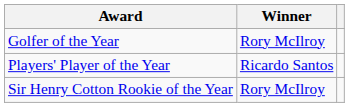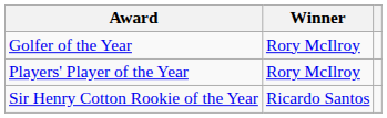Players' Player of the Year | Winner: Ricardo Santos -> Rory McIlroy
Sir Henry Cotton Rookie of the Year | Winner: Rory McIlroy -> Ricardo Santos
